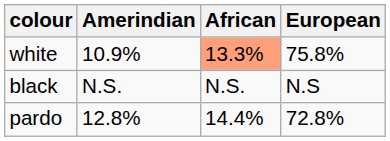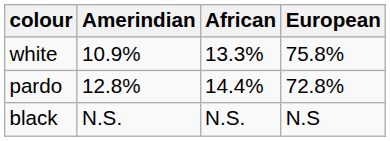white | African: lightsalmon background -> no background
rows swapped: pardo <-> black
